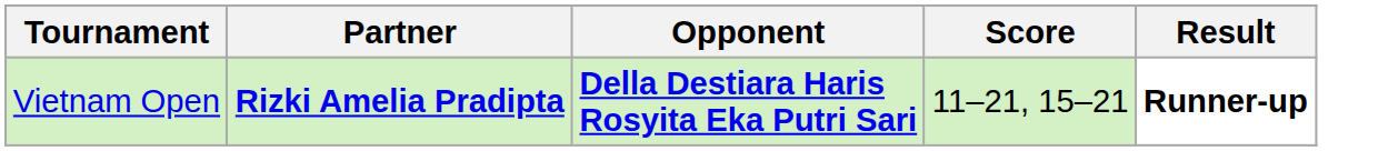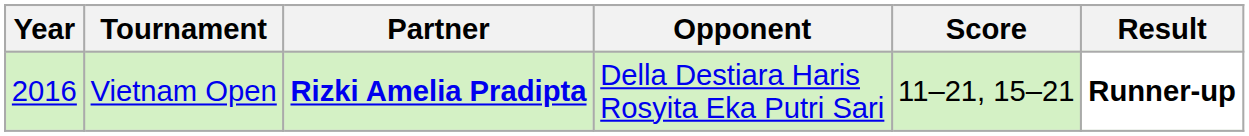+ column: Year | 2016
Vietnam Open | Opponent: bold -> normal
